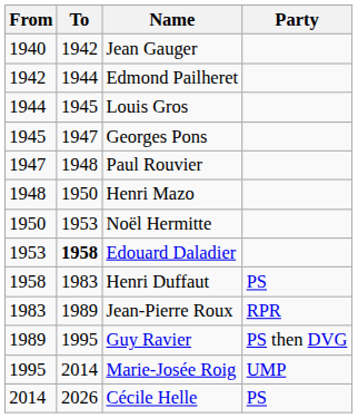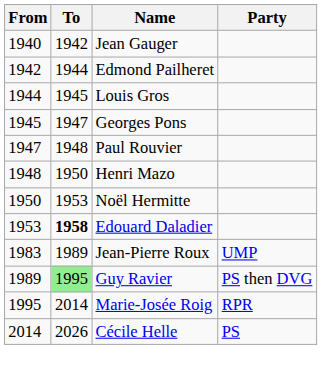- row: 1958 | 1983 | Henri Duffaut | PS
Jean-Pierre Roux | Party: RPR -> UMP
Guy Ravier | To: no background -> lightgreen background
Marie-Josée Roig | Party: UMP -> RPR
